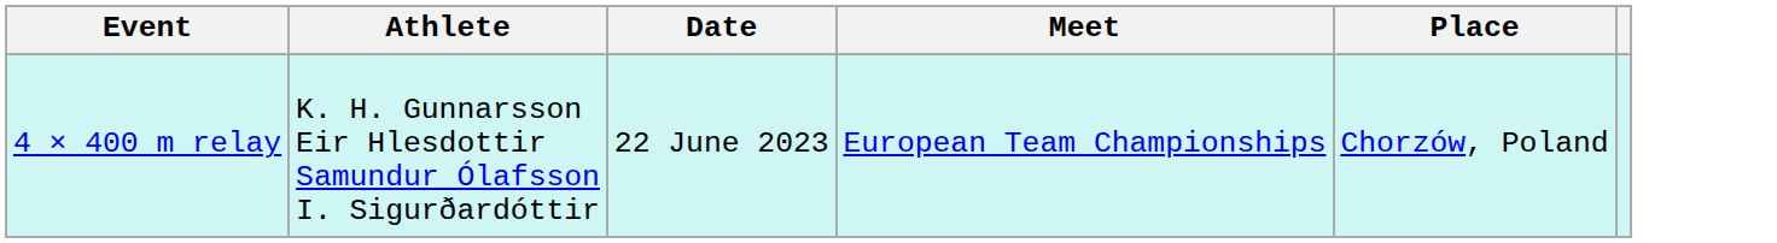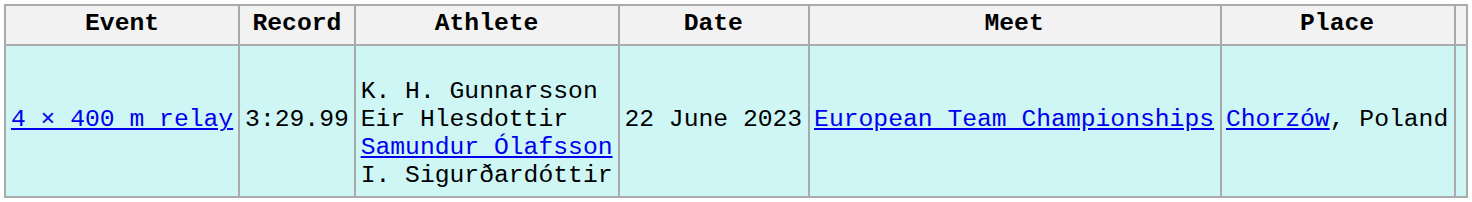+ column: Record | 3:29.99
